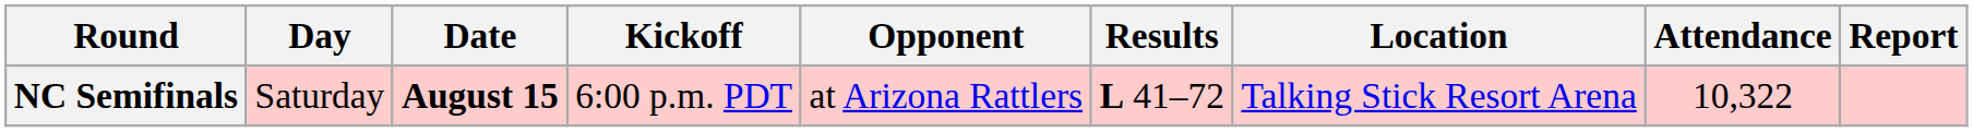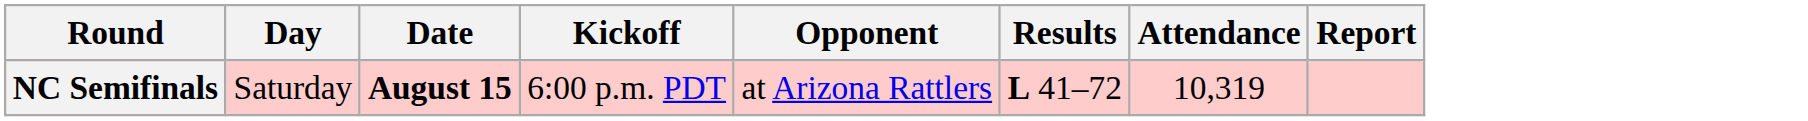- column: Location | Talking Stick Resort Arena
NC Semifinals | Attendance: 10,322 -> 10,319
